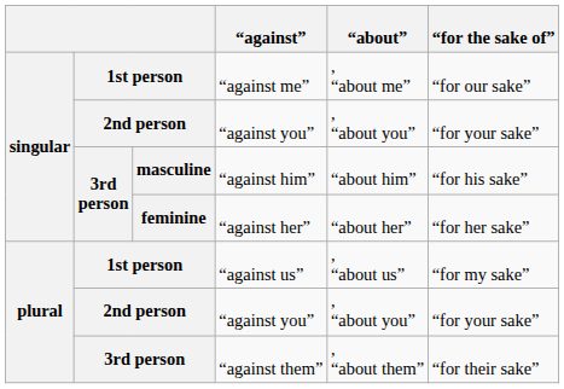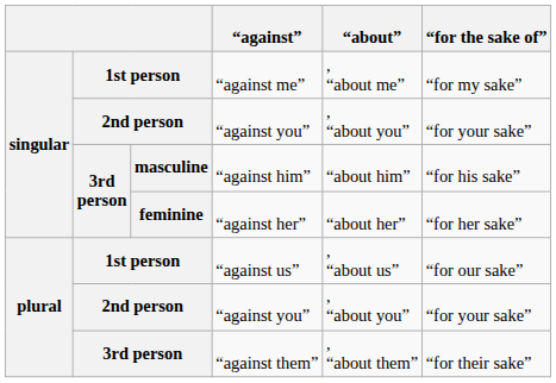“against me” | “for the sake of”: “for our sake” -> “for my sake”
“against us” | “for the sake of”: “for my sake” -> “for our sake”
